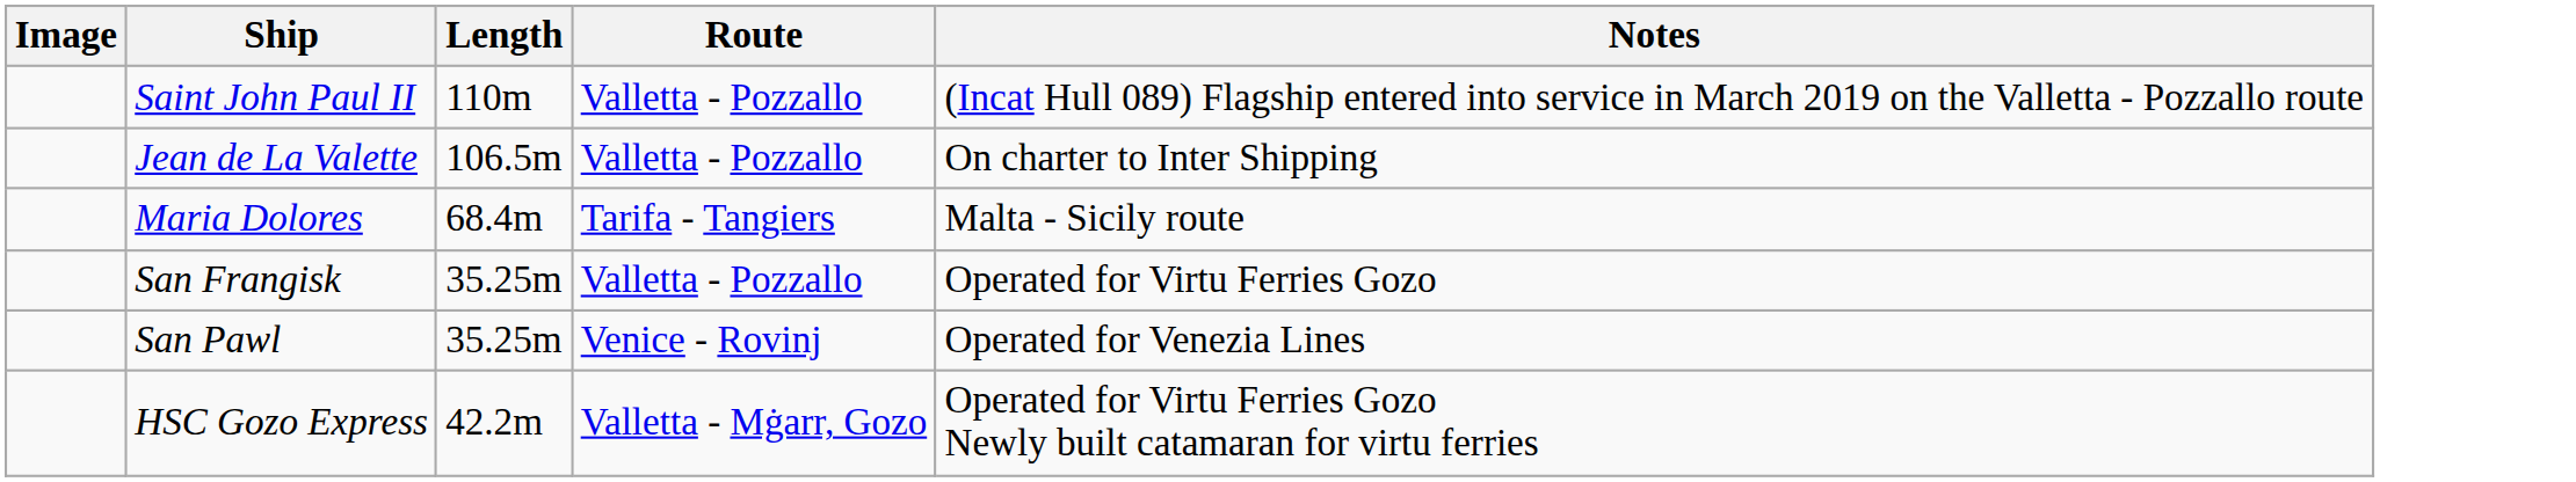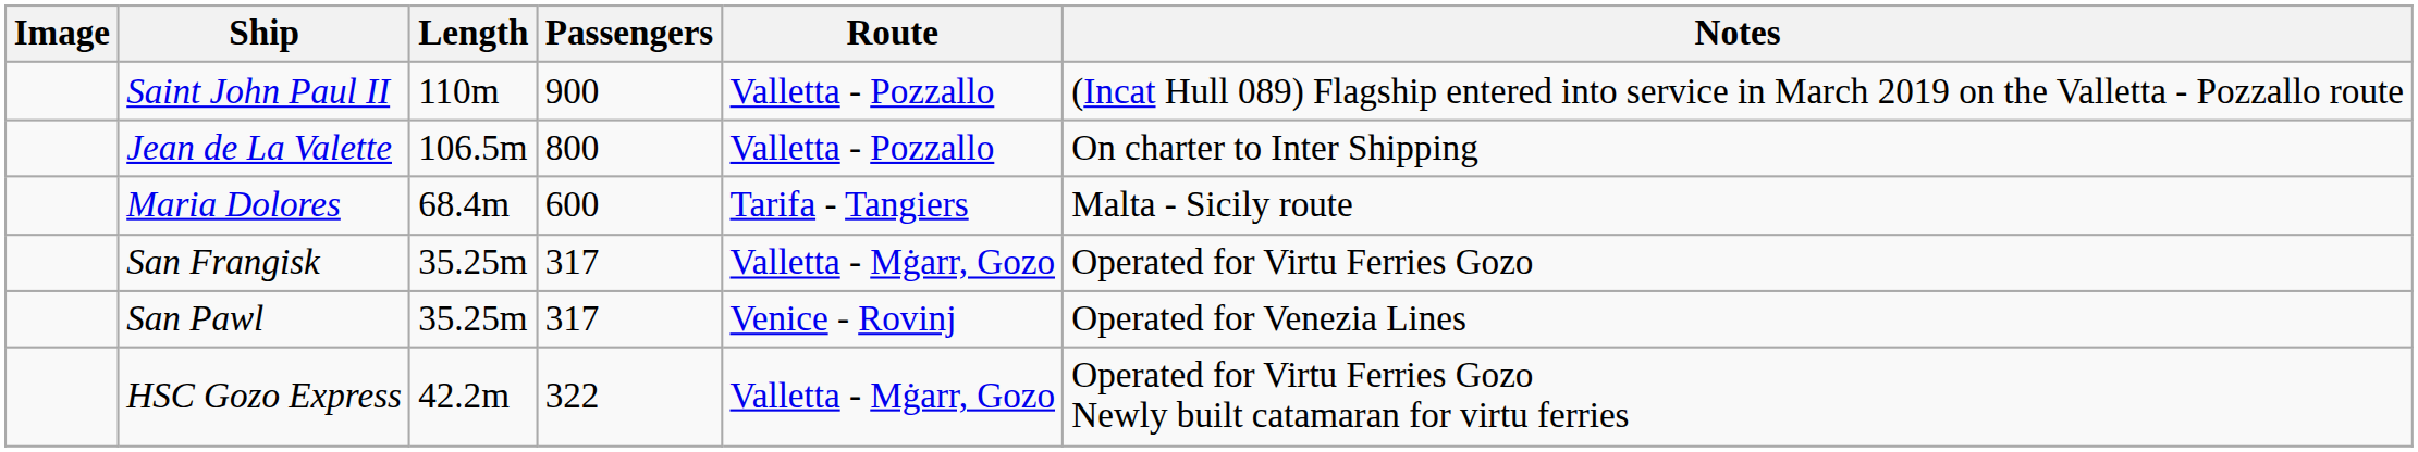+ column: Passengers | 900 | 800 | 600 | 317 | 317 | 322
San Frangisk | Route: Valletta - Pozzallo -> Valletta - Mġarr, Gozo
